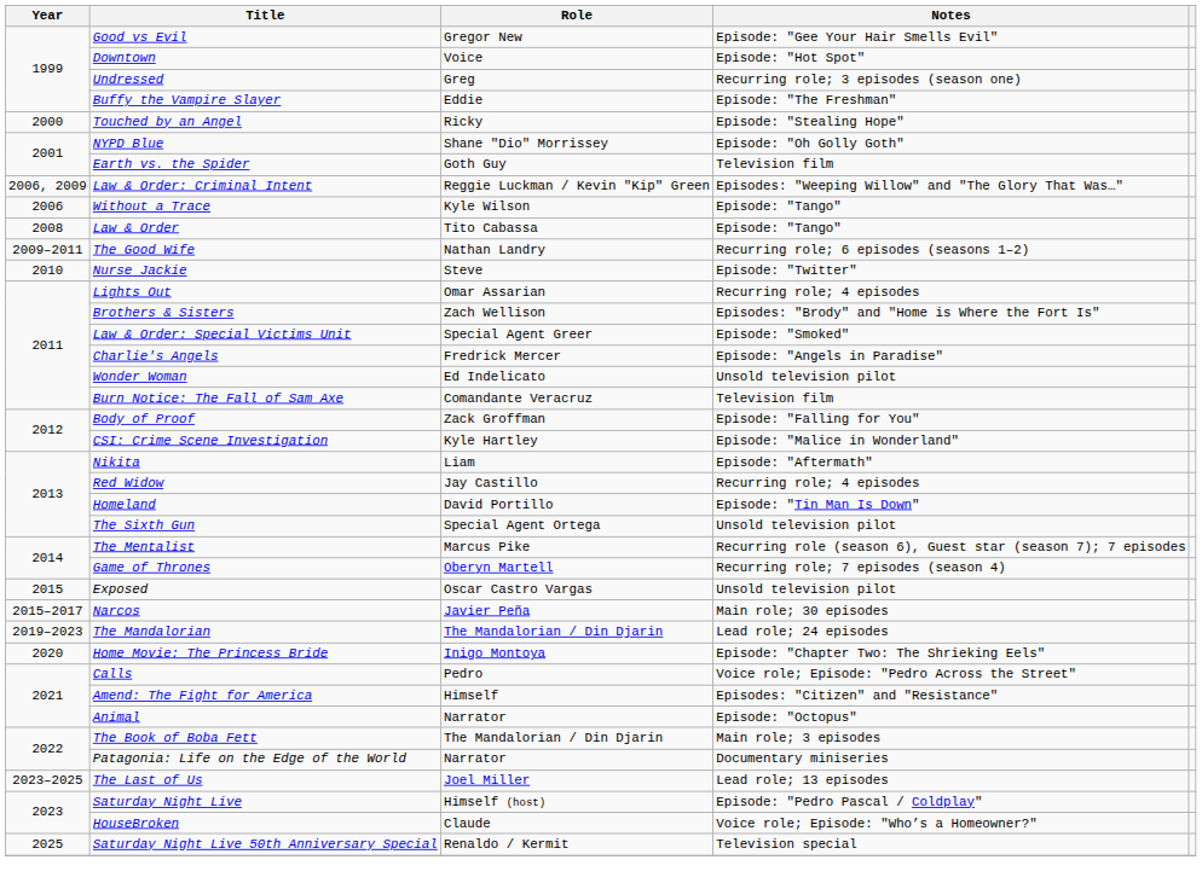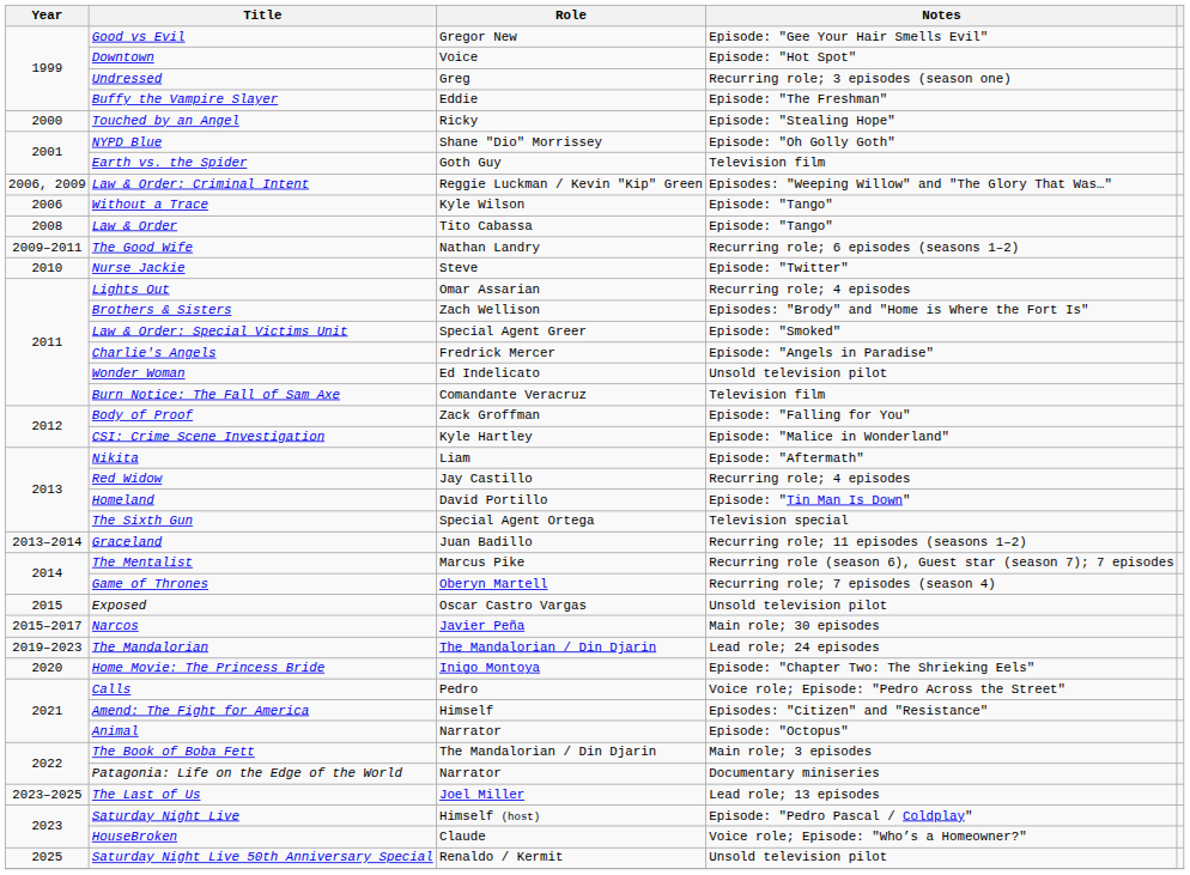The Sixth Gun | Notes: Unsold television pilot -> Television special
+ row: 2013–2014 | Graceland | Juan Badillo | Recurring role; 11 episodes (seasons 1–2)
Saturday Night Live 50th Anniversary Special | Notes: Television special -> Unsold television pilot
